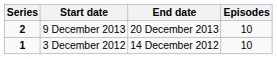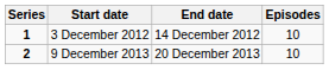rows swapped: 3 December 2012 <-> 9 December 2013
